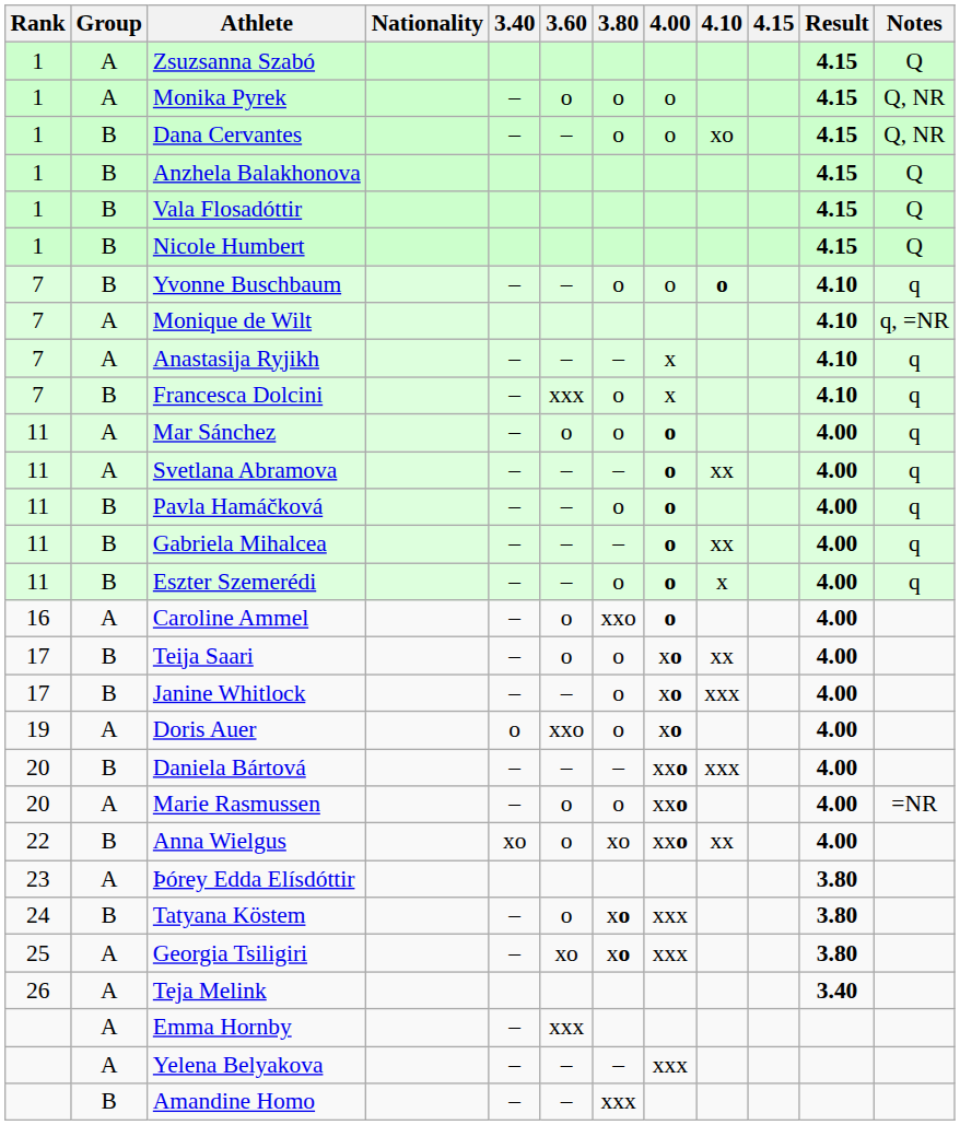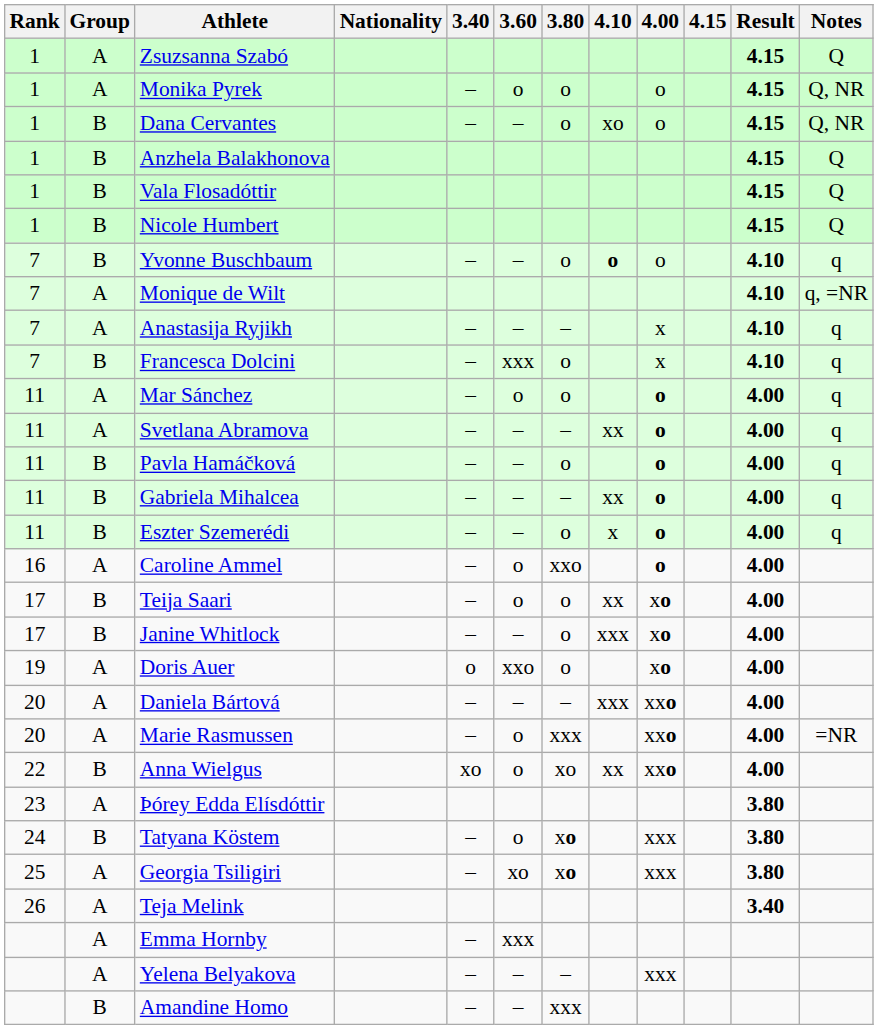columns swapped: 4.00 <-> 4.10
Daniela Bártová | Group: B -> A
Marie Rasmussen | 3.80: o -> xxx
